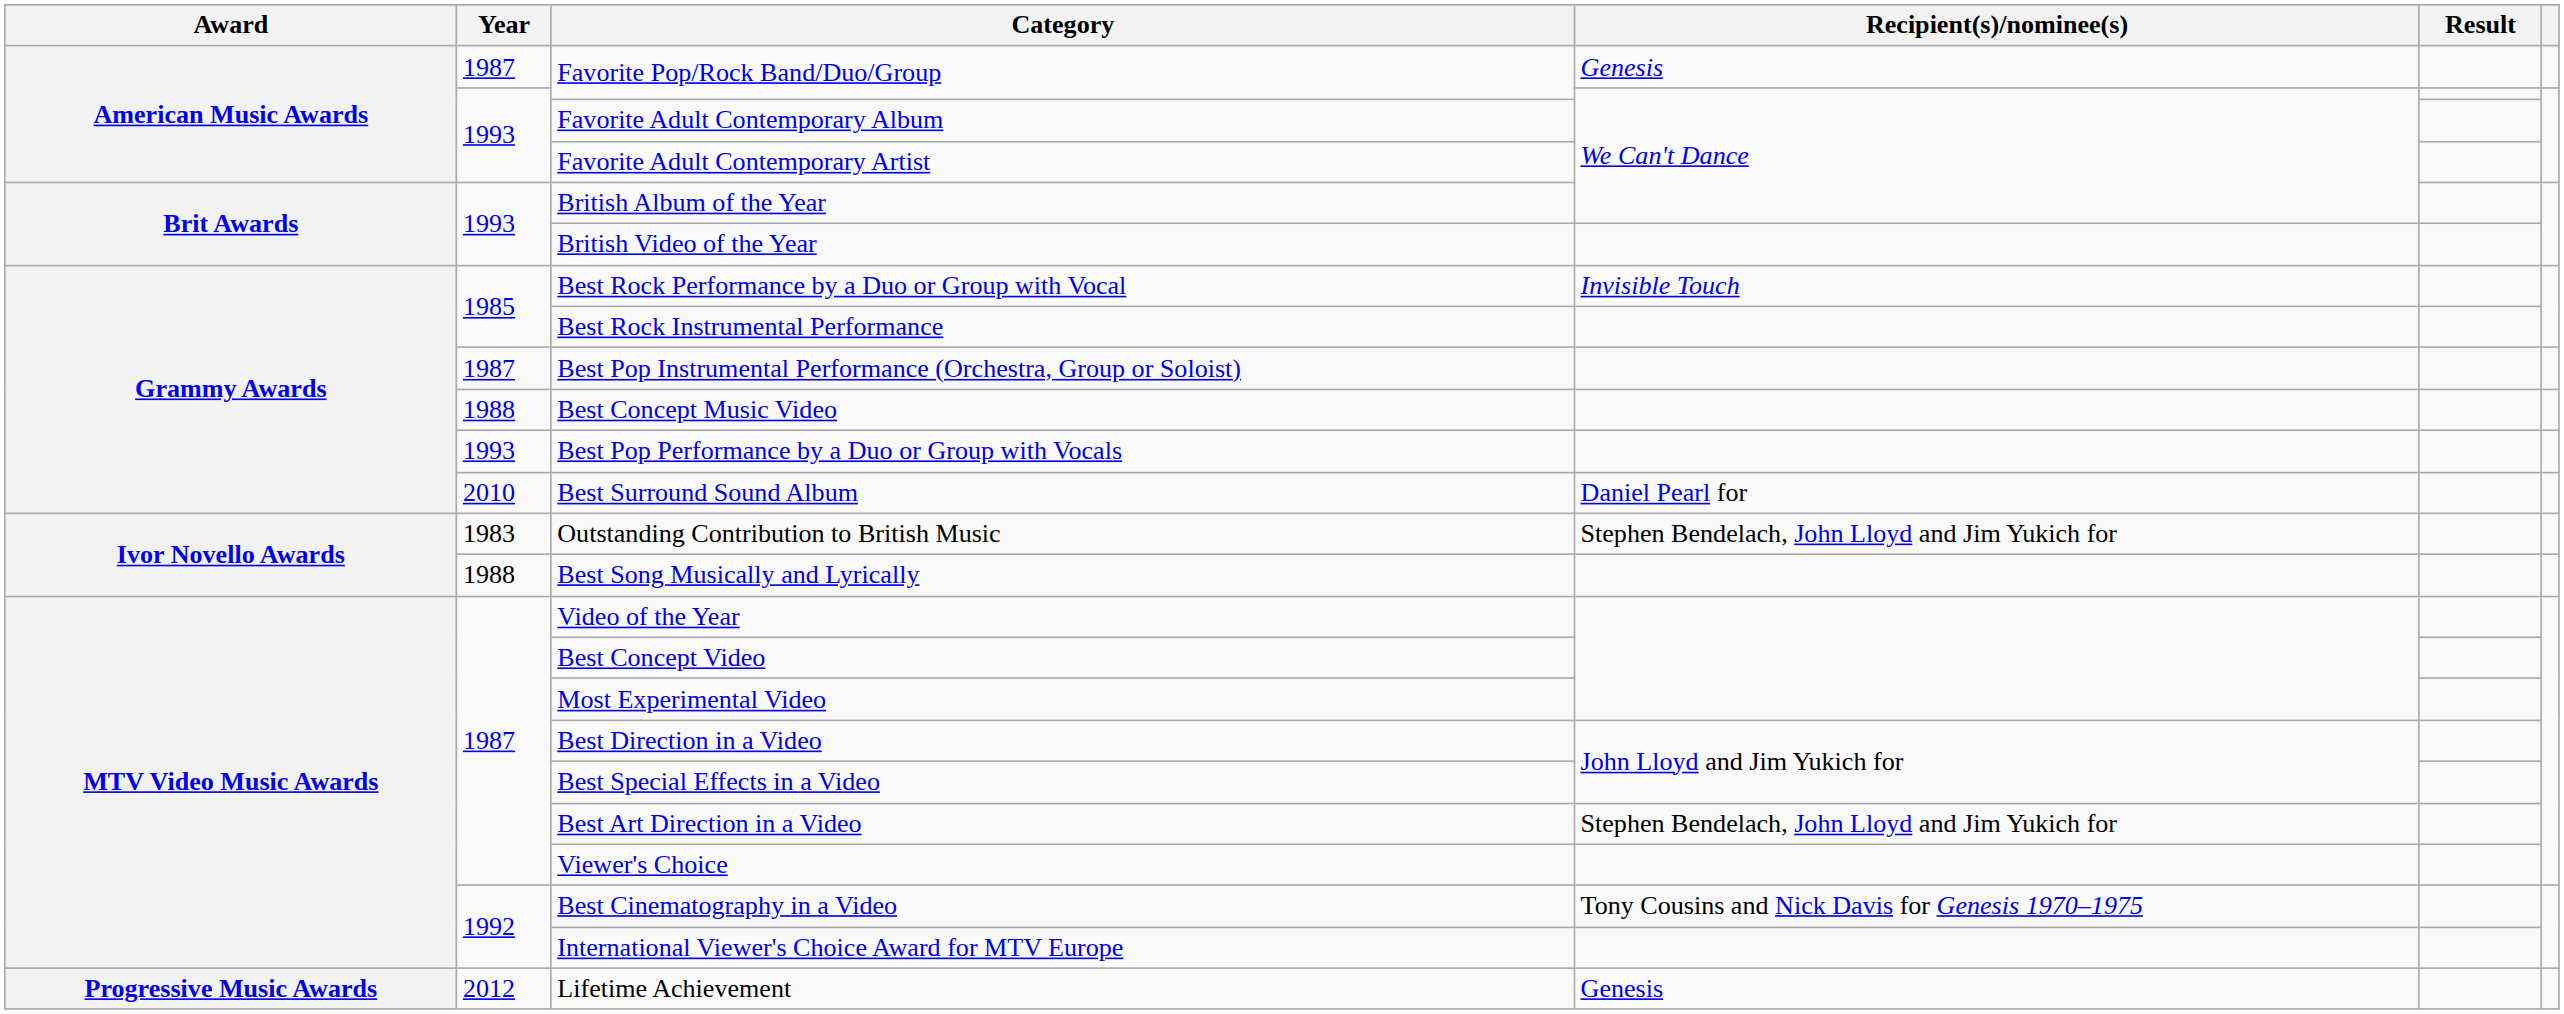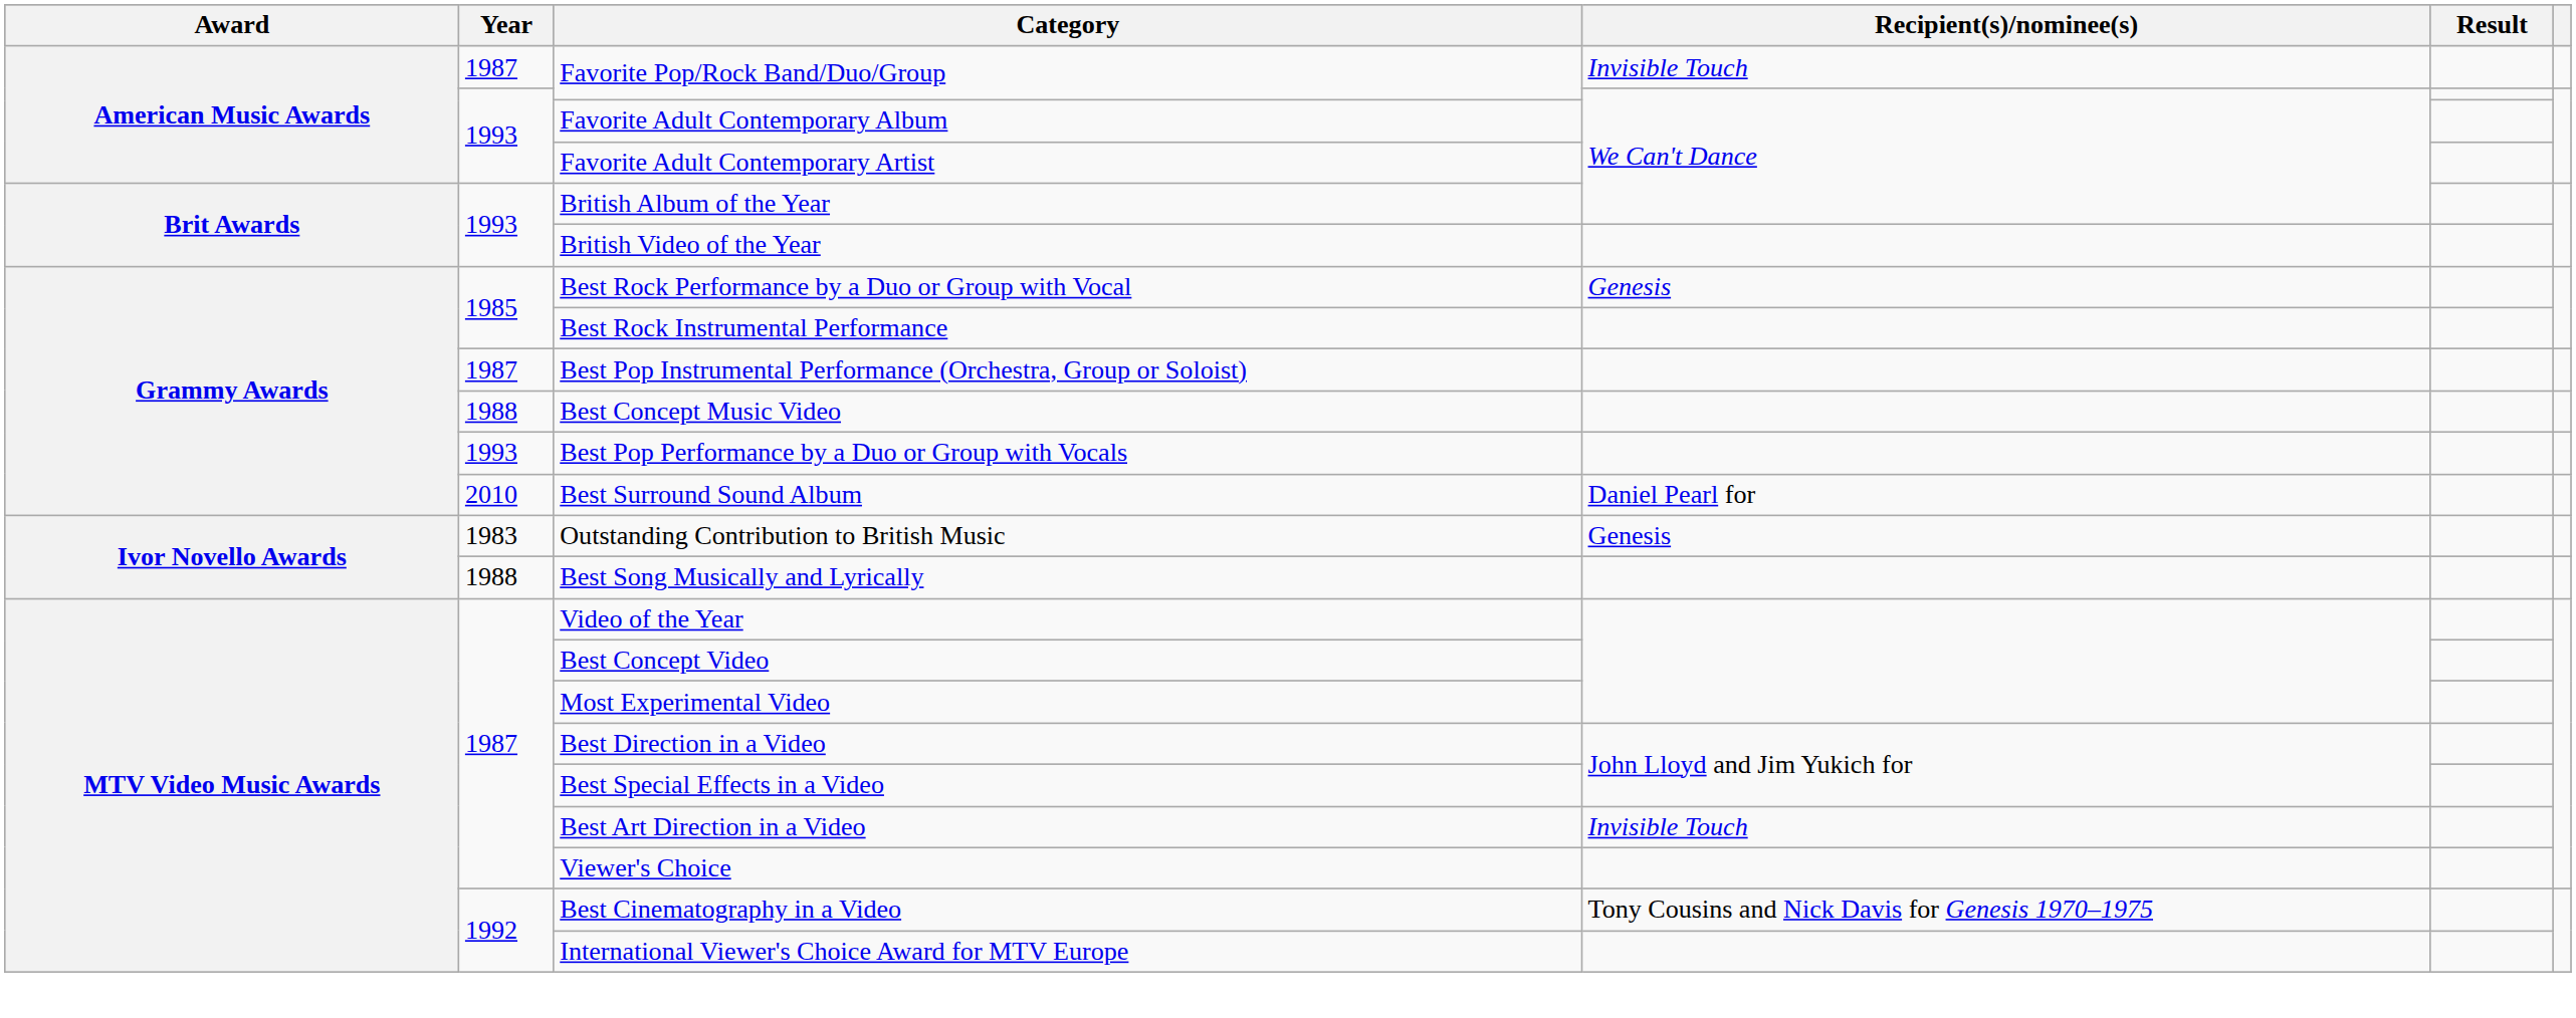1987 / Favorite Pop/Rock Band/Duo/Group | Recipient(s)/nominee(s): Genesis -> Invisible Touch
Best Rock Performance by a Duo or Group with Vocal | Recipient(s)/nominee(s): Invisible Touch -> Genesis
Outstanding Contribution to British Music | Recipient(s)/nominee(s): Stephen Bendelach, John Lloyd and Jim Yukich for -> Genesis
Best Art Direction in a Video | Recipient(s)/nominee(s): Stephen Bendelach, John Lloyd and Jim Yukich for -> Invisible Touch
- row: Progressive Music Awards | 2012 | Lifetime Achievement | Genesis
